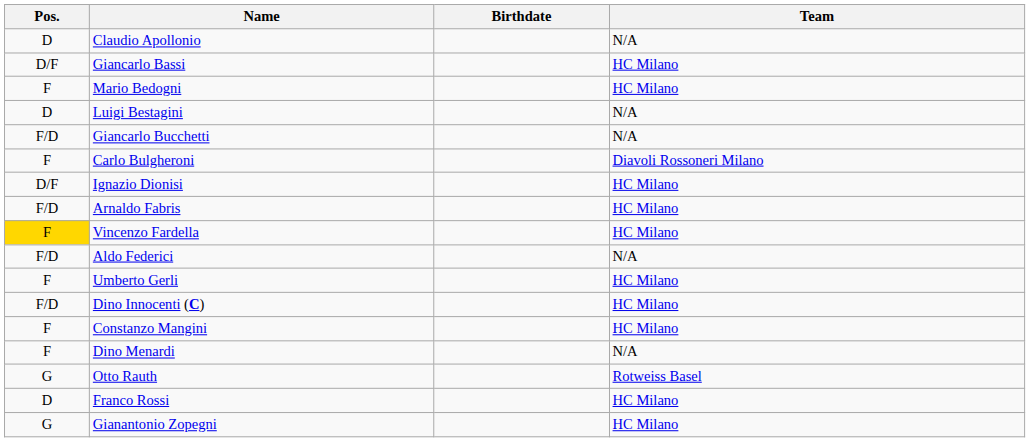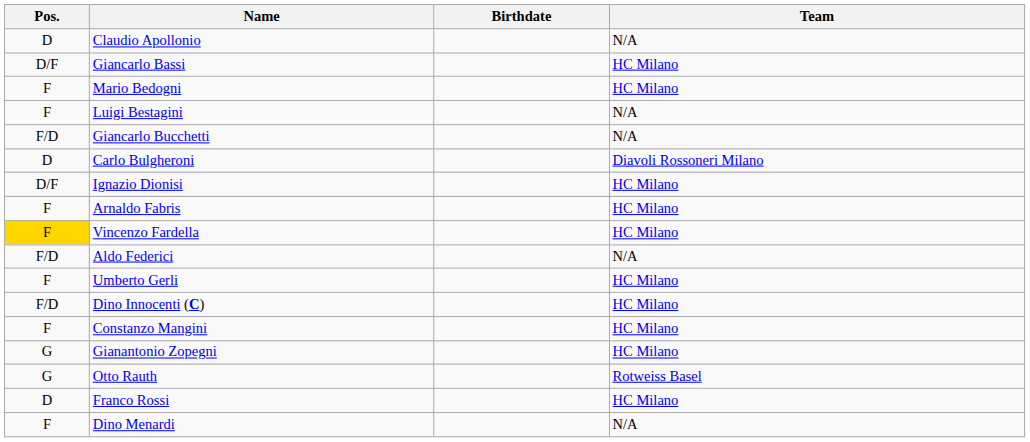Luigi Bestagini | Pos.: D -> F
Carlo Bulgheroni | Pos.: F -> D
Arnaldo Fabris | Pos.: F/D -> F
rows swapped: Dino Menardi <-> Gianantonio Zopegni
